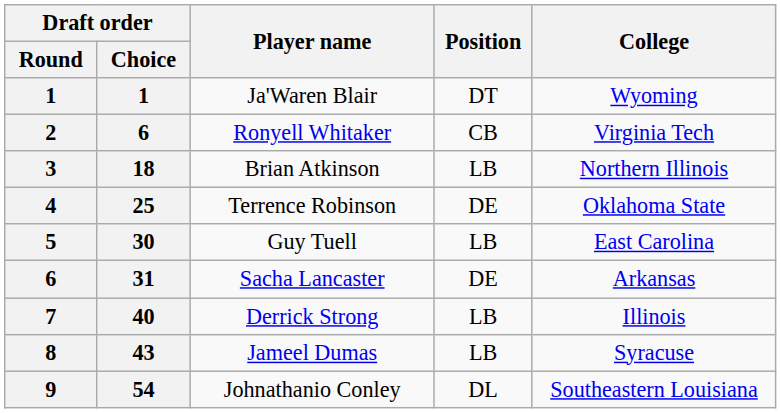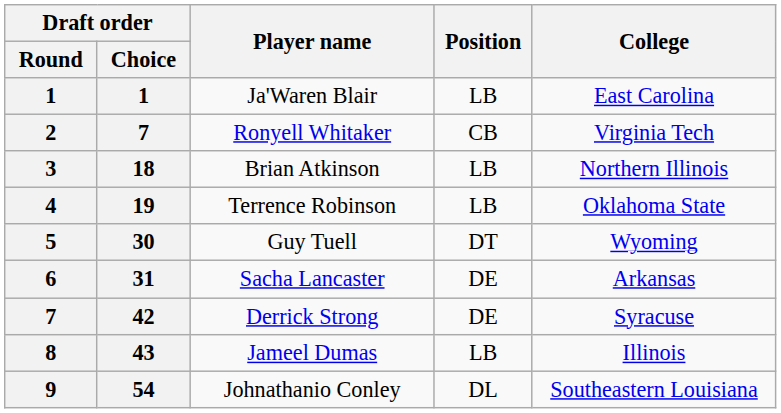Ja'Waren Blair | Position: DT -> LB
Ja'Waren Blair | College: Wyoming -> East Carolina
Ronyell Whitaker | Draft order / Choice: 6 -> 7
Terrence Robinson | Draft order / Choice: 25 -> 19
Terrence Robinson | Position: DE -> LB
Guy Tuell | Position: LB -> DT
Guy Tuell | College: East Carolina -> Wyoming
Derrick Strong | Draft order / Choice: 40 -> 42
Derrick Strong | Position: LB -> DE
Derrick Strong | College: Illinois -> Syracuse
Jameel Dumas | College: Syracuse -> Illinois
